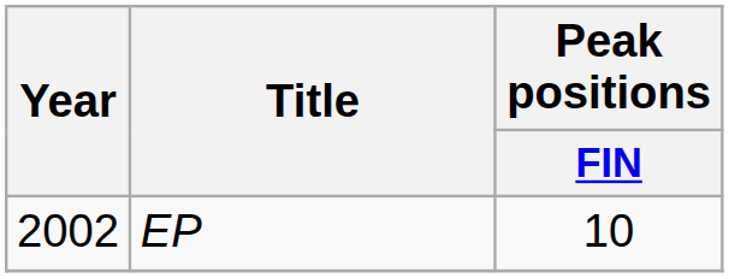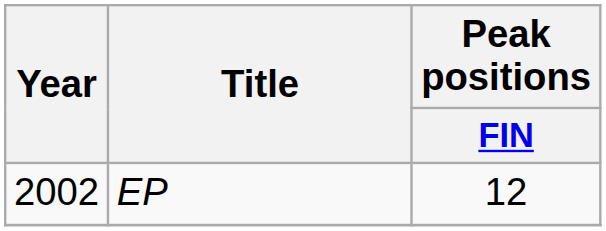EP | Peak positions / FIN: 10 -> 12
